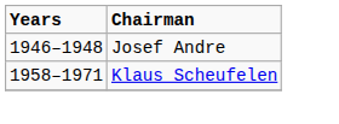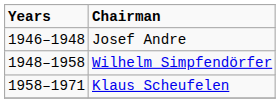+ row: 1948–1958 | Wilhelm Simpfendörfer
